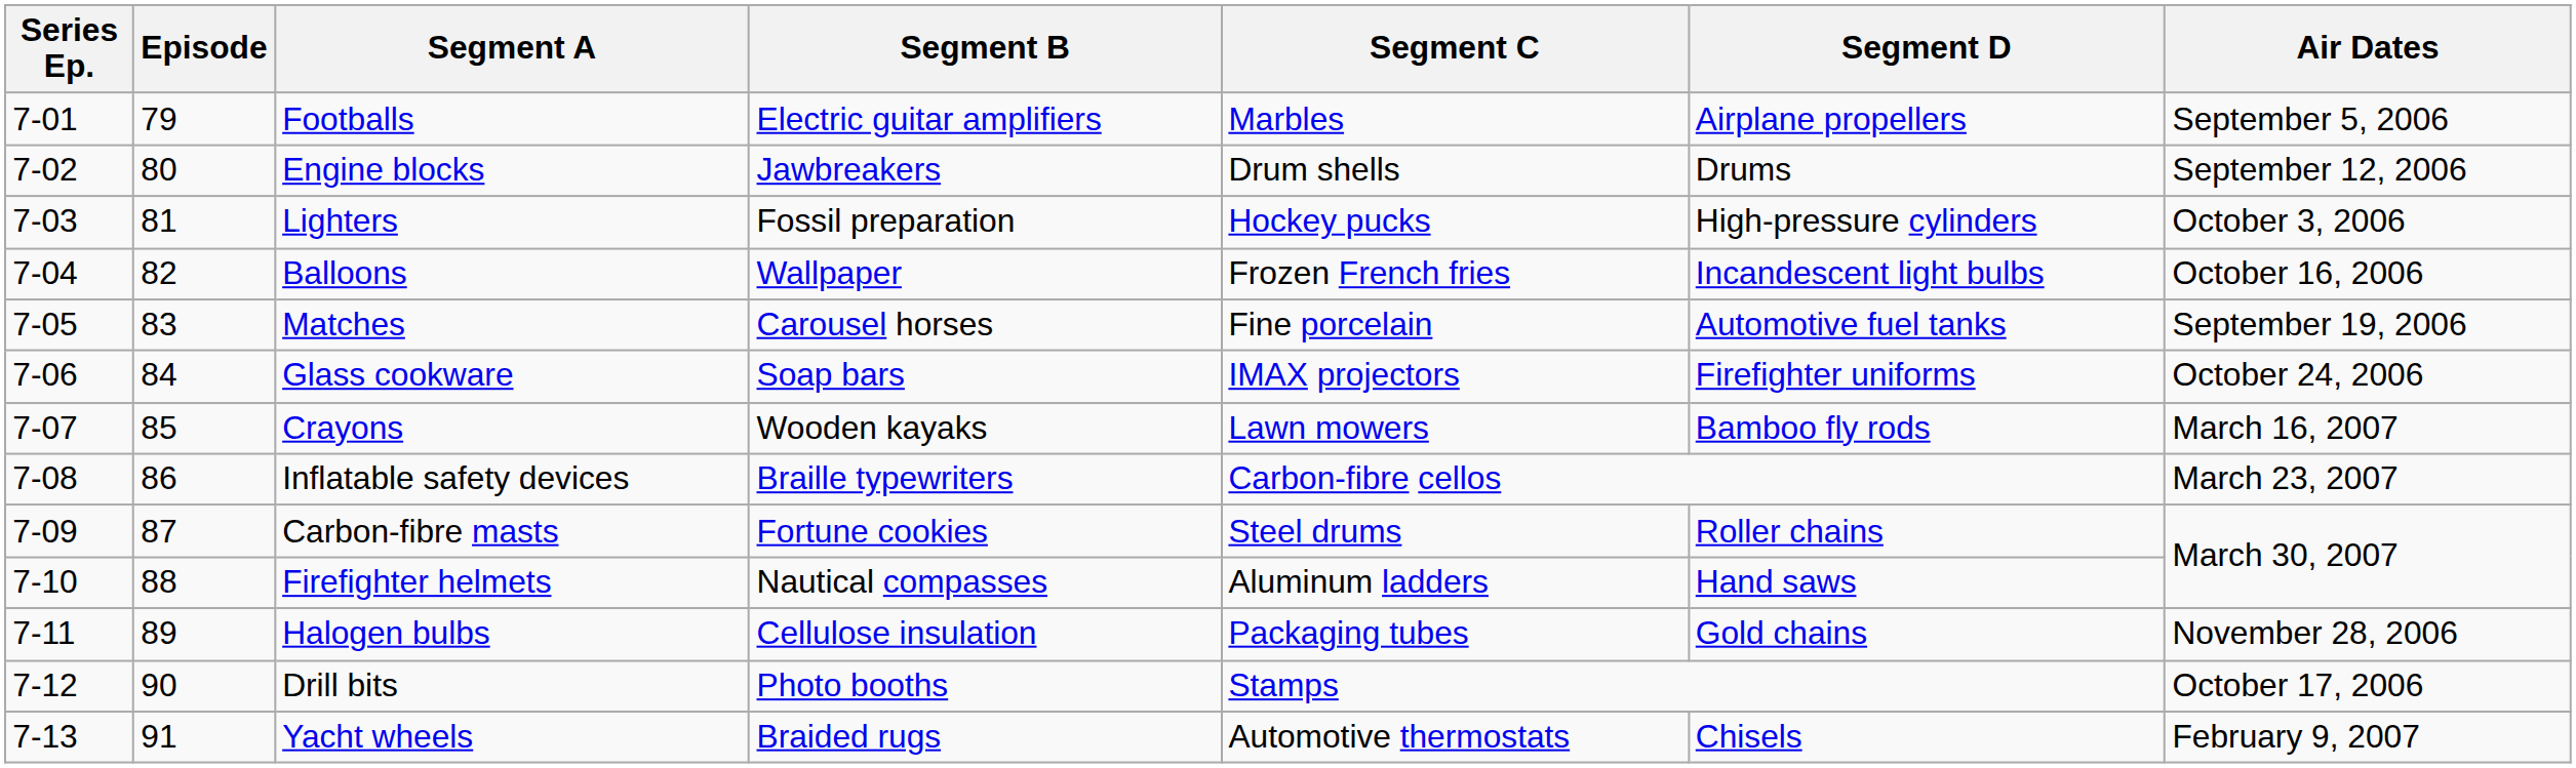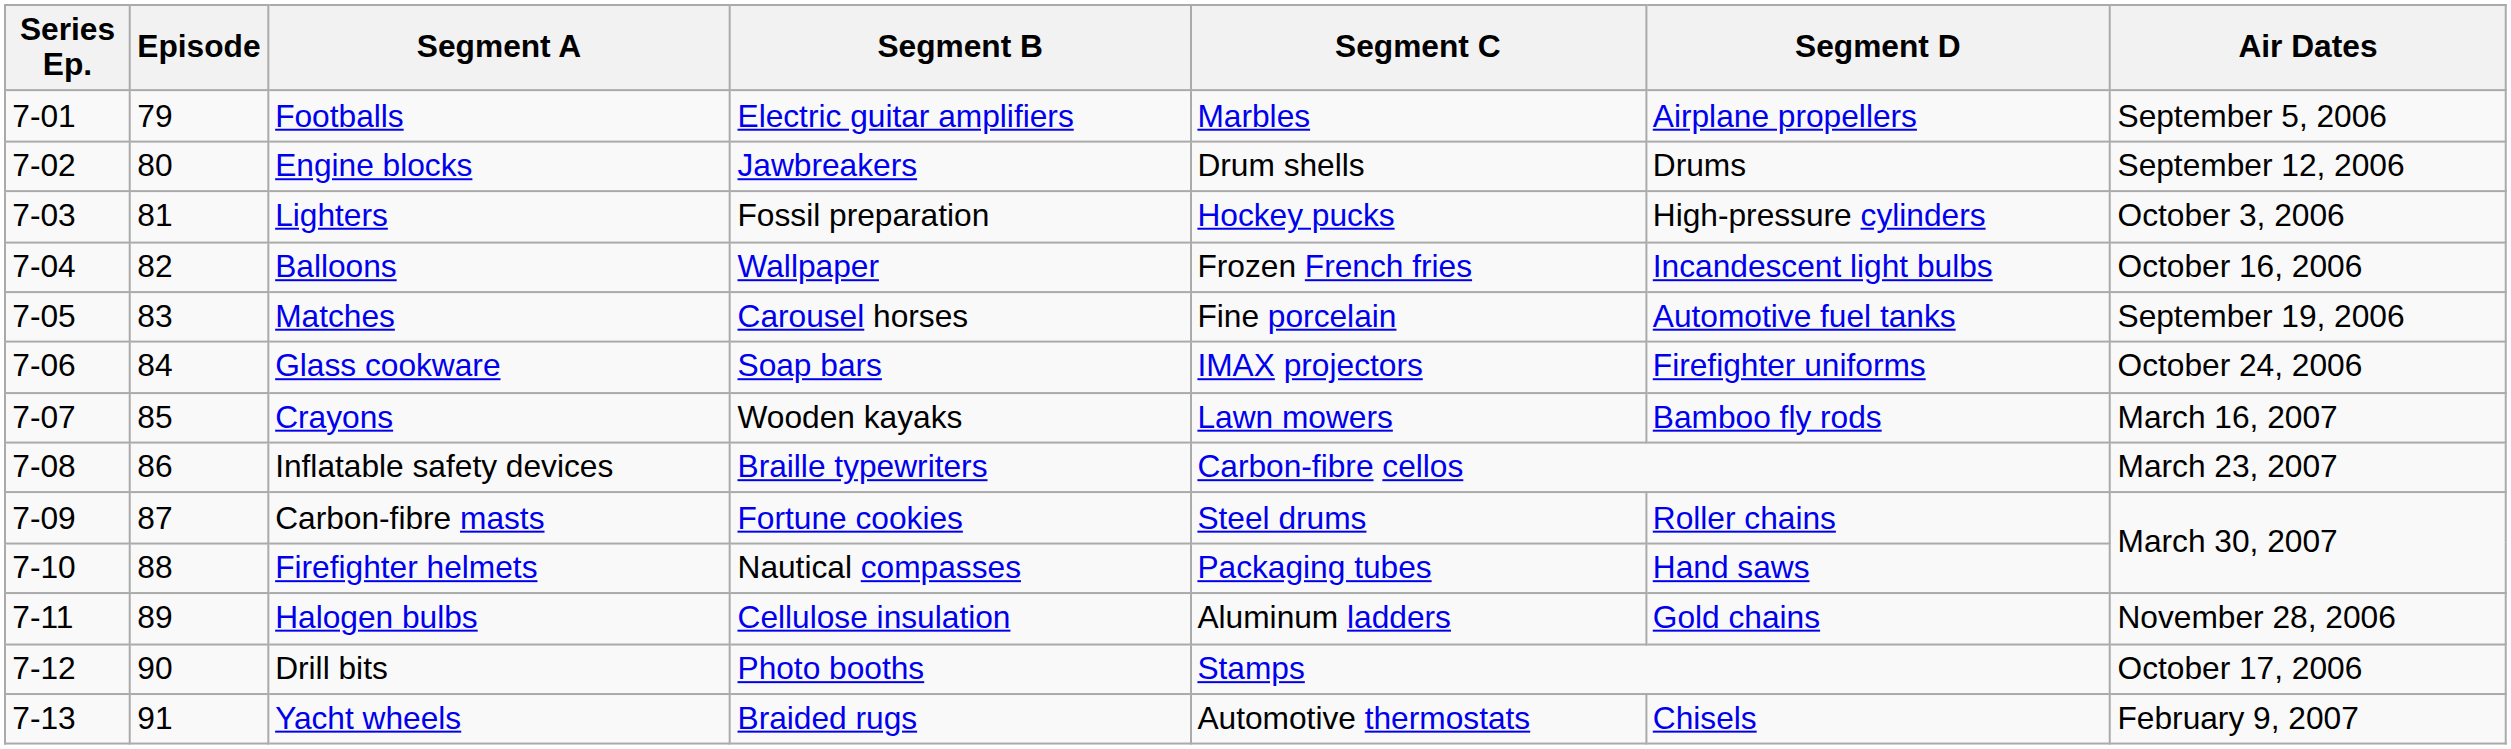Firefighter helmets | Segment C: Aluminum ladders -> Packaging tubes
Halogen bulbs | Segment C: Packaging tubes -> Aluminum ladders
